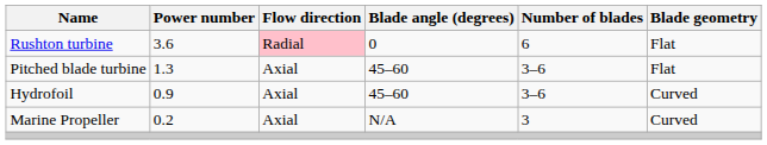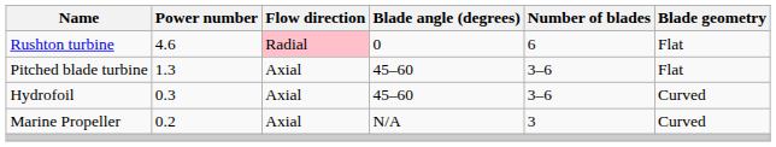Rushton turbine | Power number: 3.6 -> 4.6
Hydrofoil | Power number: 0.9 -> 0.3
